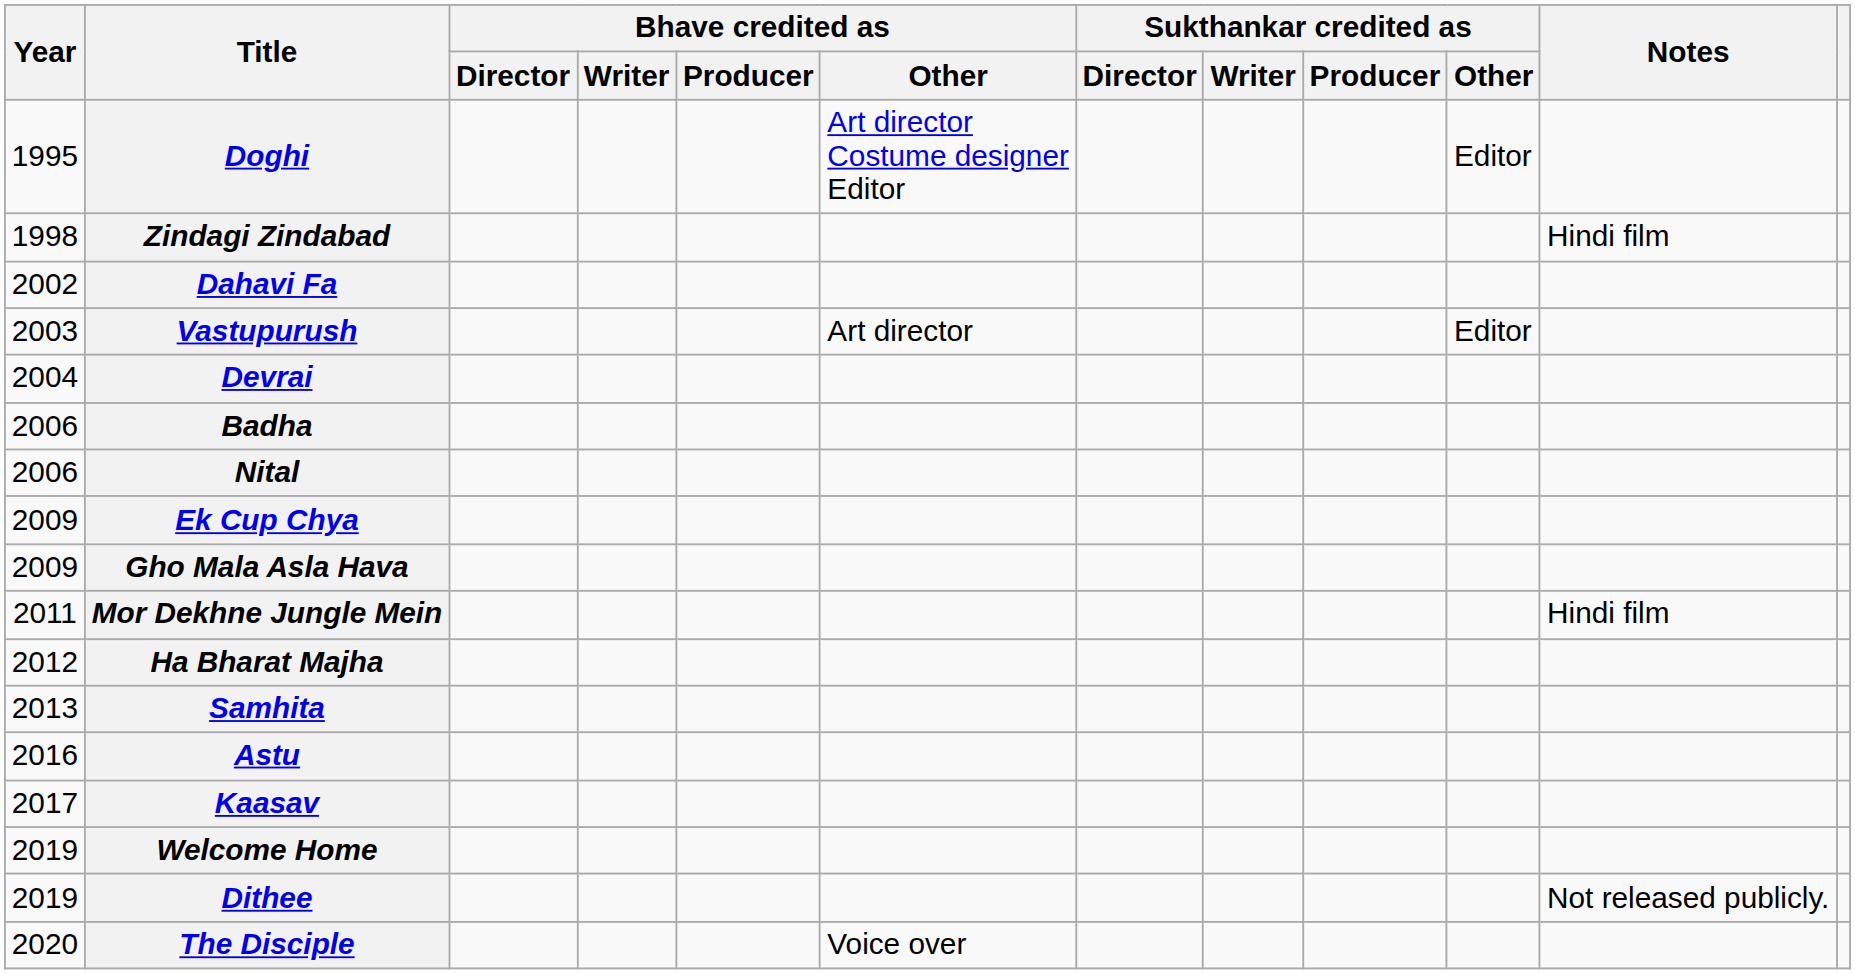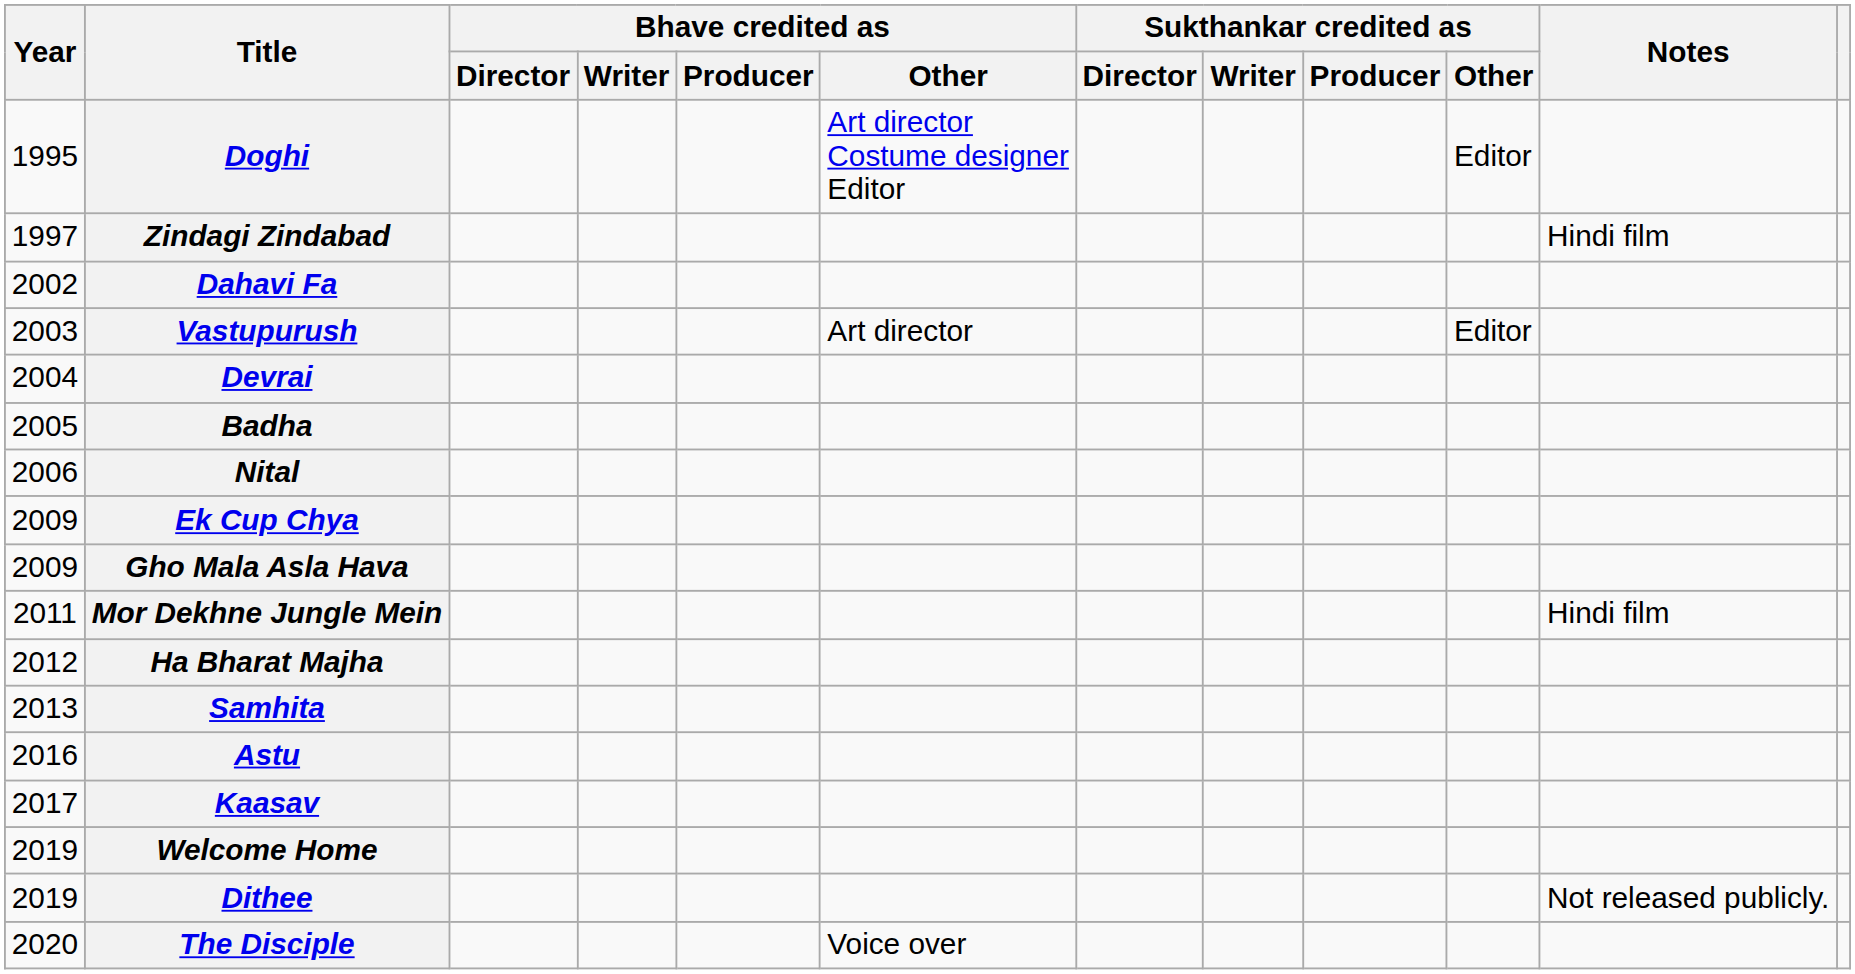Zindagi Zindabad | Year: 1998 -> 1997
Badha | Year: 2006 -> 2005
